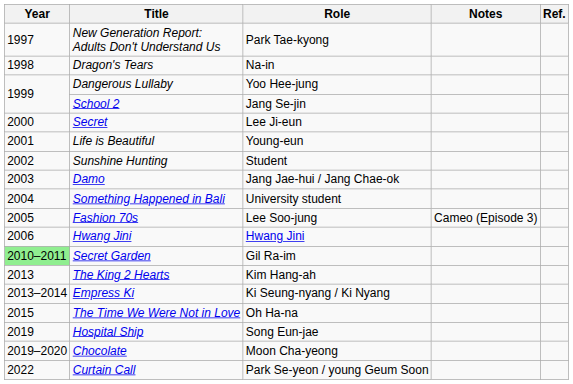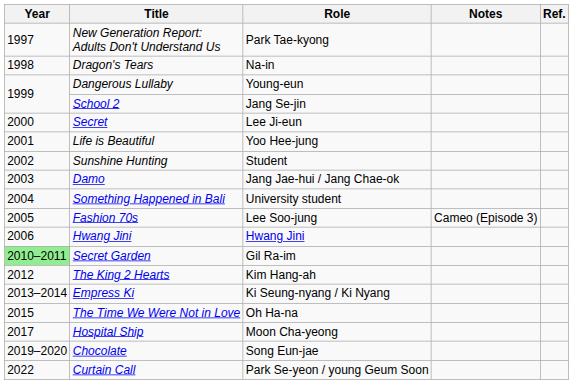Dangerous Lullaby | Role: Yoo Hee-jung -> Young-eun
Life is Beautiful | Role: Young-eun -> Yoo Hee-jung
The King 2 Hearts | Year: 2013 -> 2012
Hospital Ship | Year: 2019 -> 2017
Hospital Ship | Role: Song Eun-jae -> Moon Cha-yeong
Chocolate | Role: Moon Cha-yeong -> Song Eun-jae
